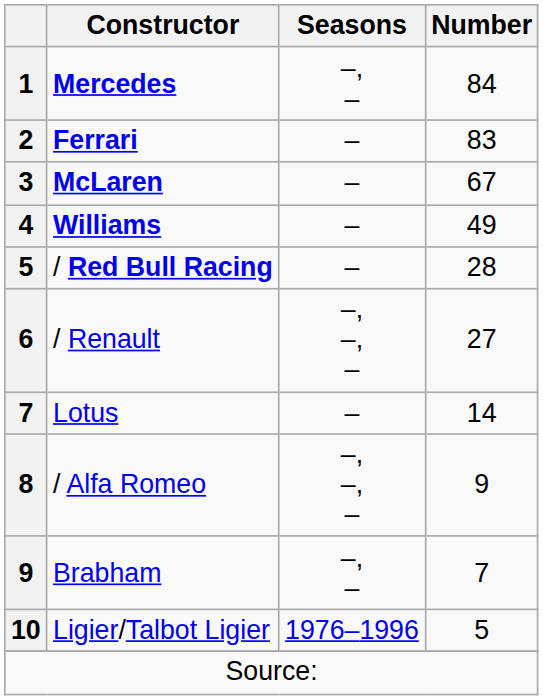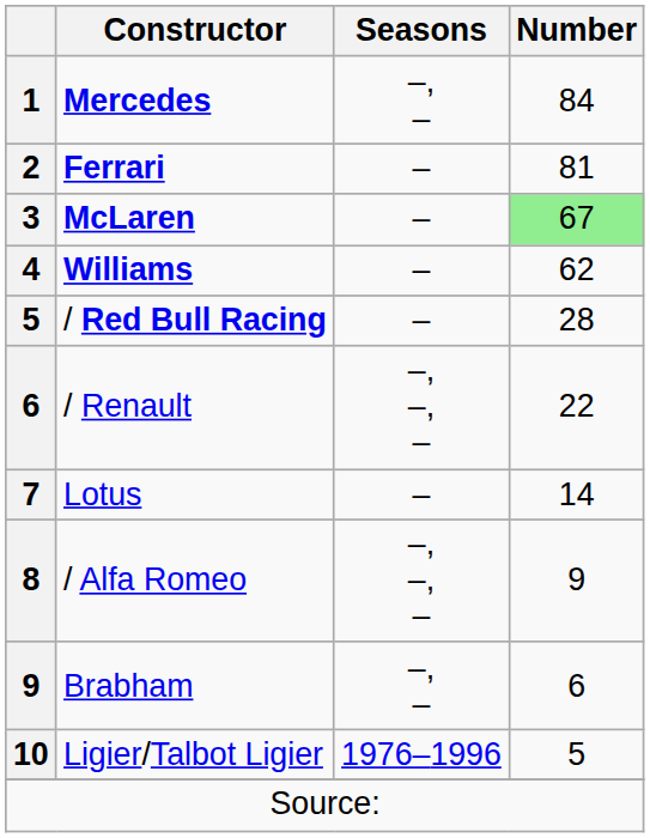Ferrari | Number: 83 -> 81
McLaren | Number: no background -> lightgreen background
Williams | Number: 49 -> 62
/ Renault | Number: 27 -> 22
Brabham | Number: 7 -> 6
